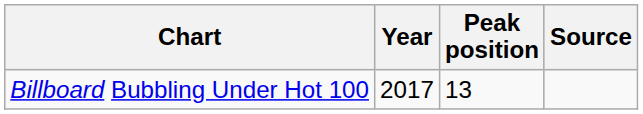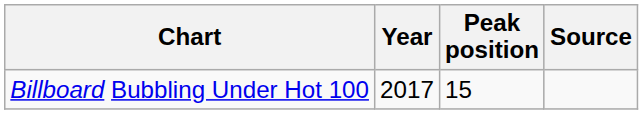Billboard Bubbling Under Hot 100 | Peak position: 13 -> 15
